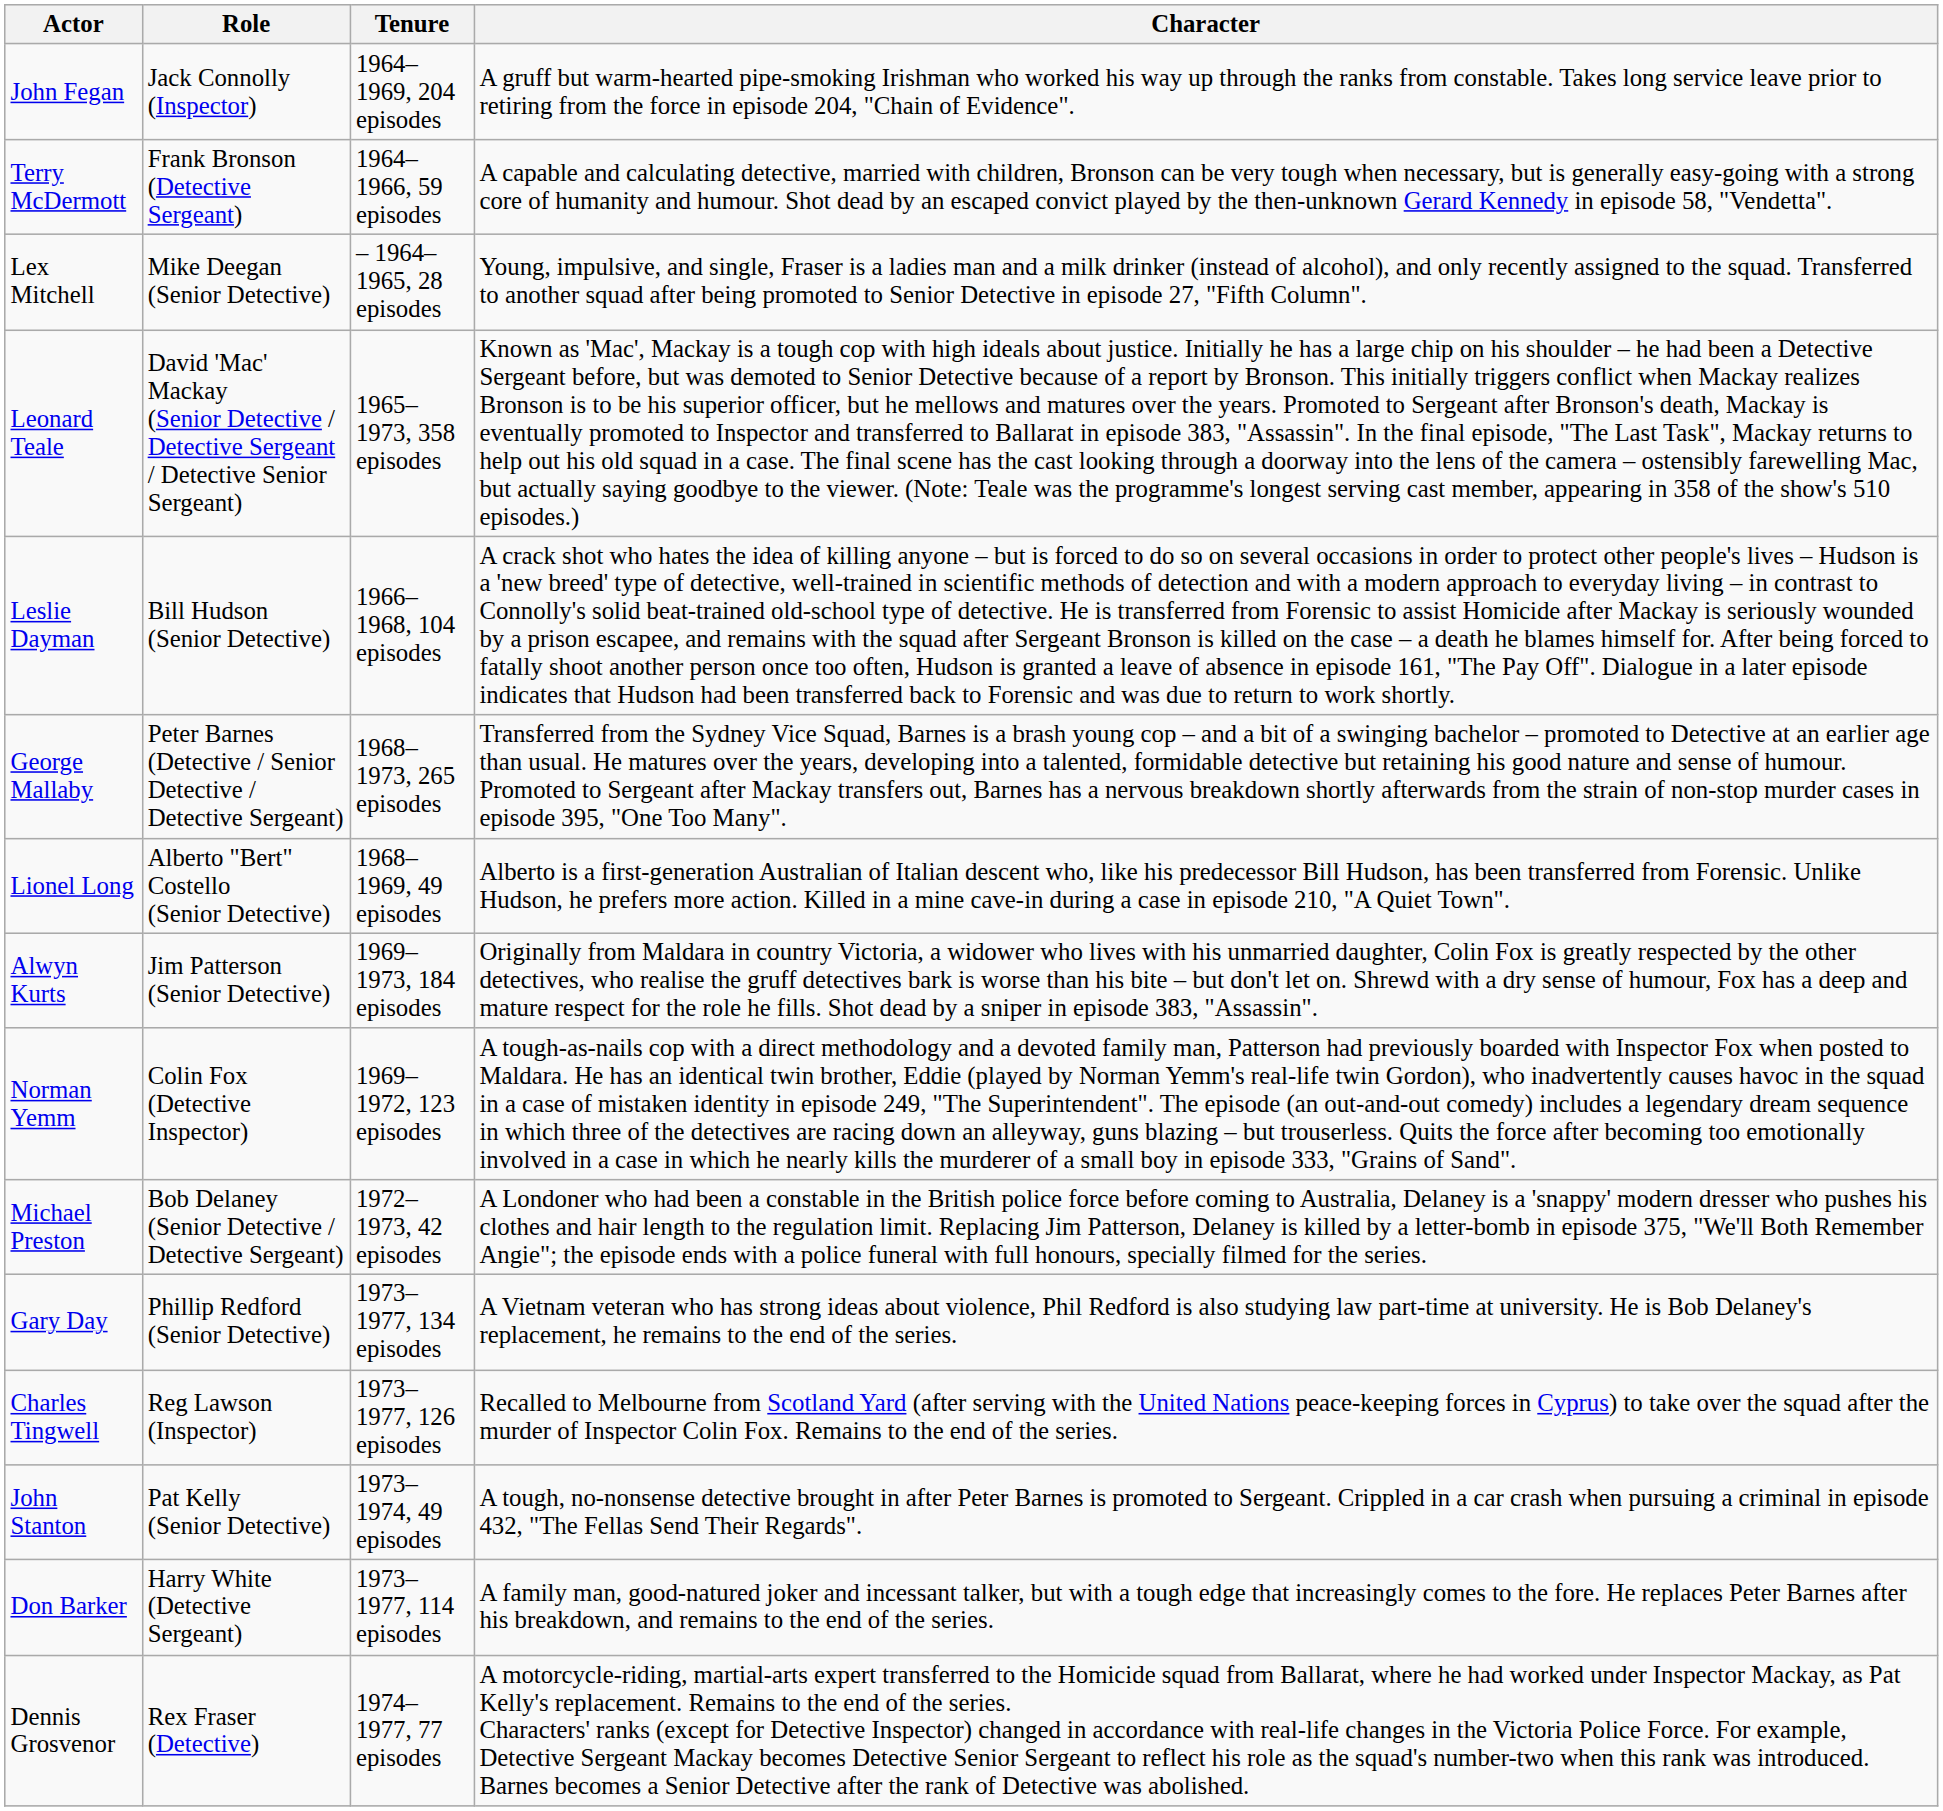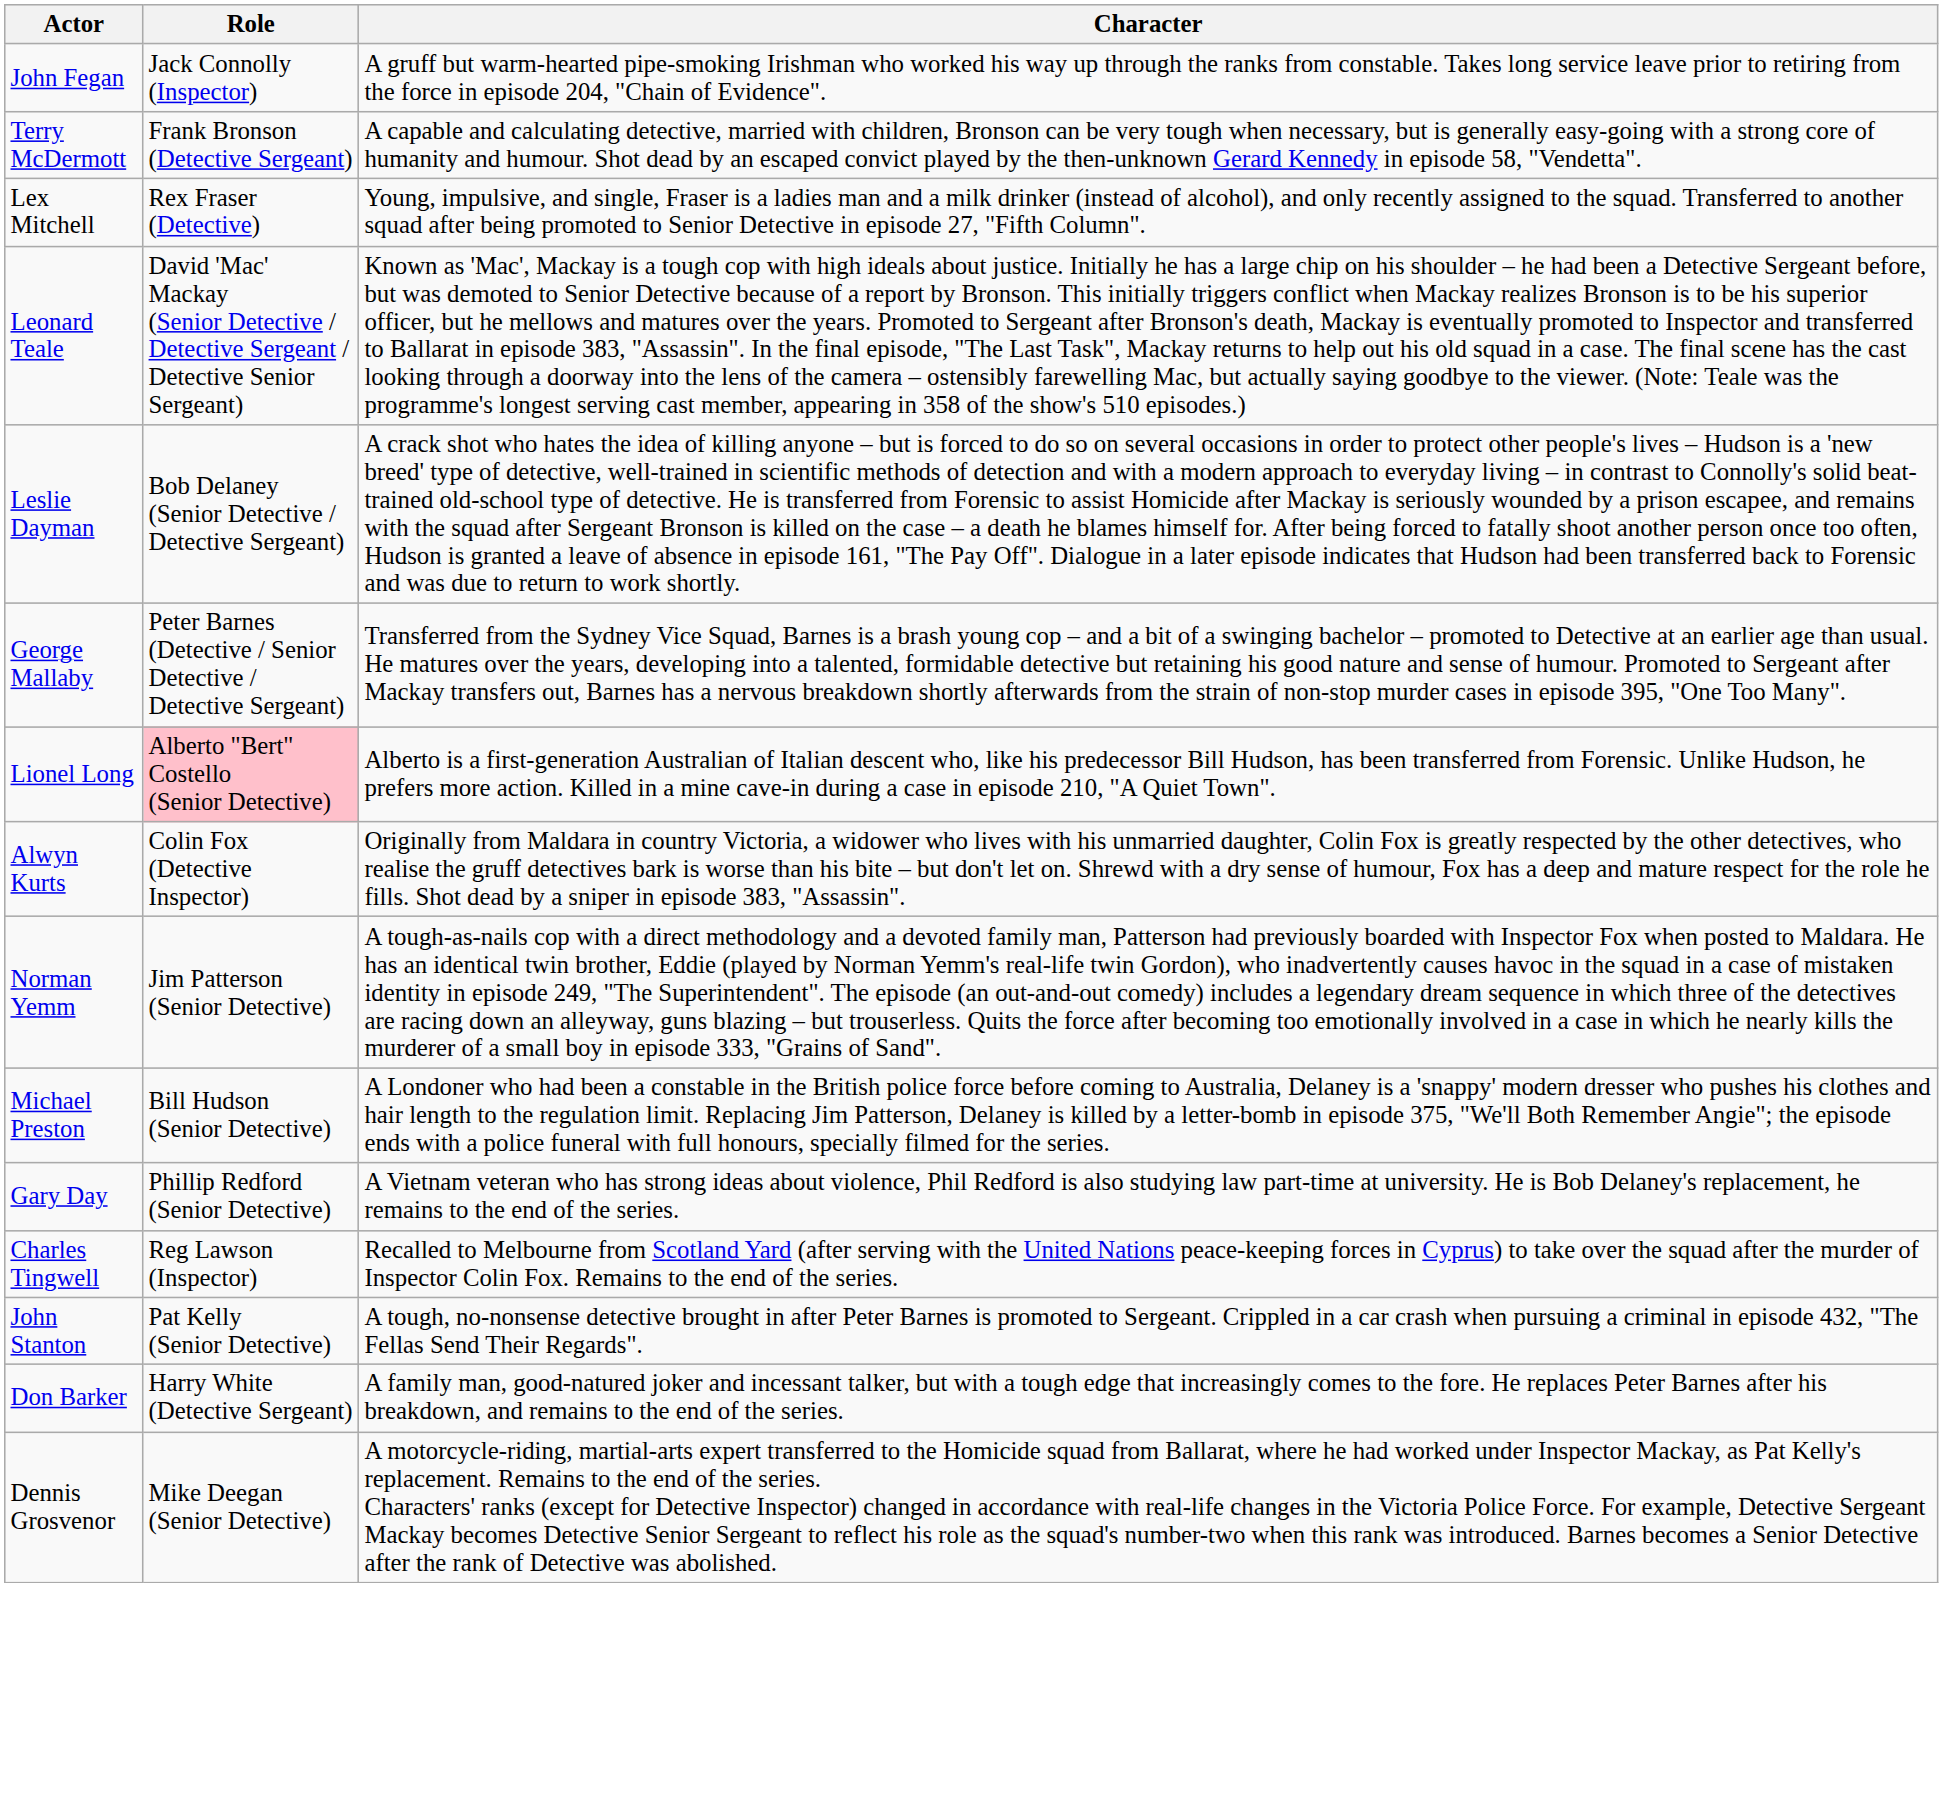- column: Tenure | 1964–1969, 204 episodes | 1964–1966, 59 episodes | – 1964–1965, 28 episodes | 1965–1973, 358 episodes | 1966–1968, 104 episodes | 1968–1973, 265 episodes | 1968–1969, 49 episodes | 1969–1973, 184 episodes | 1969–1972, 123 episodes | 1972–1973, 42 episodes | 1973–1977, 134 episodes | 1973–1977, 126 episodes | 1973–1974, 49 episodes | 1973–1977, 114 episodes | 1974–1977, 77 episodes
Lex Mitchell | Role: Mike Deegan (Senior Detective) -> Rex Fraser (Detective)
Leslie Dayman | Role: Bill Hudson (Senior Detective) -> Bob Delaney (Senior Detective / Detective Sergeant)
Lionel Long | Role: no background -> pink background
Alwyn Kurts | Role: Jim Patterson (Senior Detective) -> Colin Fox (Detective Inspector)
Norman Yemm | Role: Colin Fox (Detective Inspector) -> Jim Patterson (Senior Detective)
Michael Preston | Role: Bob Delaney (Senior Detective / Detective Sergeant) -> Bill Hudson (Senior Detective)
Dennis Grosvenor | Role: Rex Fraser (Detective) -> Mike Deegan (Senior Detective)
